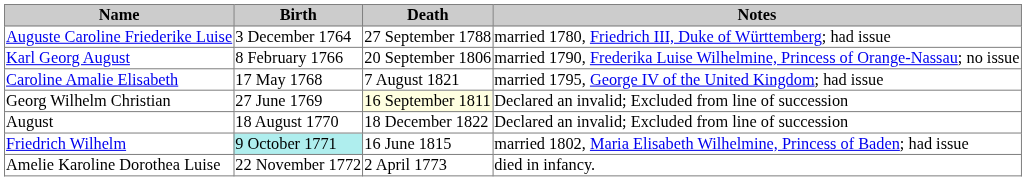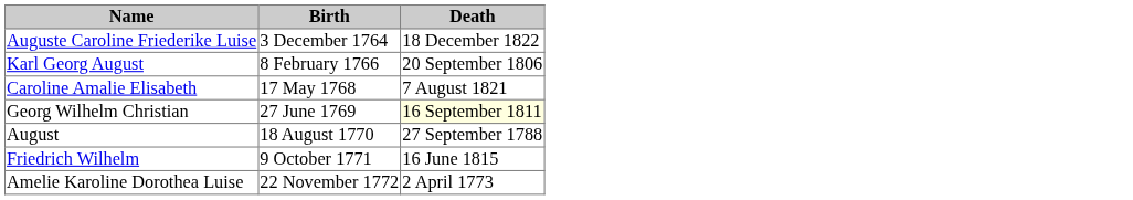- column: Notes | married 1780, Friedrich III, Duke of Württemberg; had issue | married 1790, Frederika Luise Wilhelmine, Princess of Orange-Nassau; no issue | married 1795, George IV of the United Kingdom; had issue | Declared an invalid; Excluded from line of succession | Declared an invalid; Excluded from line of succession | married 1802, Maria Elisabeth Wilhelmine, Princess of Baden; had issue | died in infancy.
Auguste Caroline Friederike Luise | Death: 27 September 1788 -> 18 December 1822
August | Death: 18 December 1822 -> 27 September 1788
Friedrich Wilhelm | Birth: paleturquoise background -> no background
